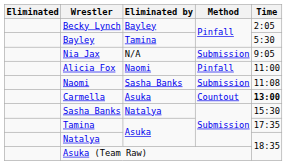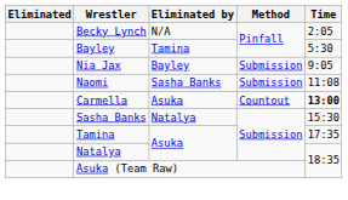Becky Lynch | Eliminated by: Bayley -> N/A
Nia Jax | Eliminated by: N/A -> Bayley
- row: Alicia Fox | Naomi | Pinfall | 11:00
